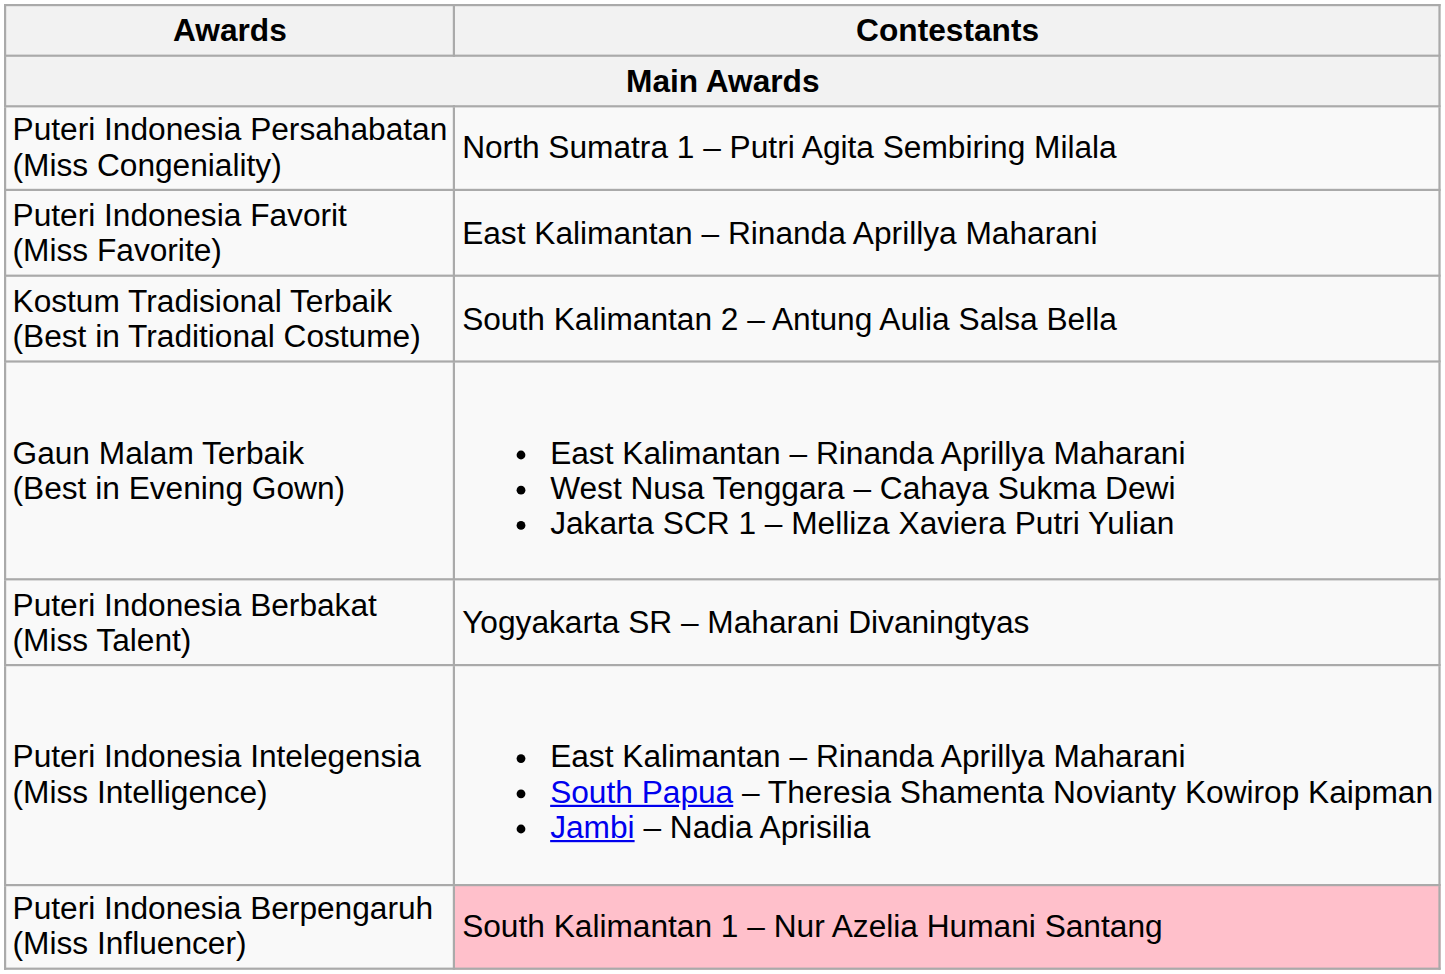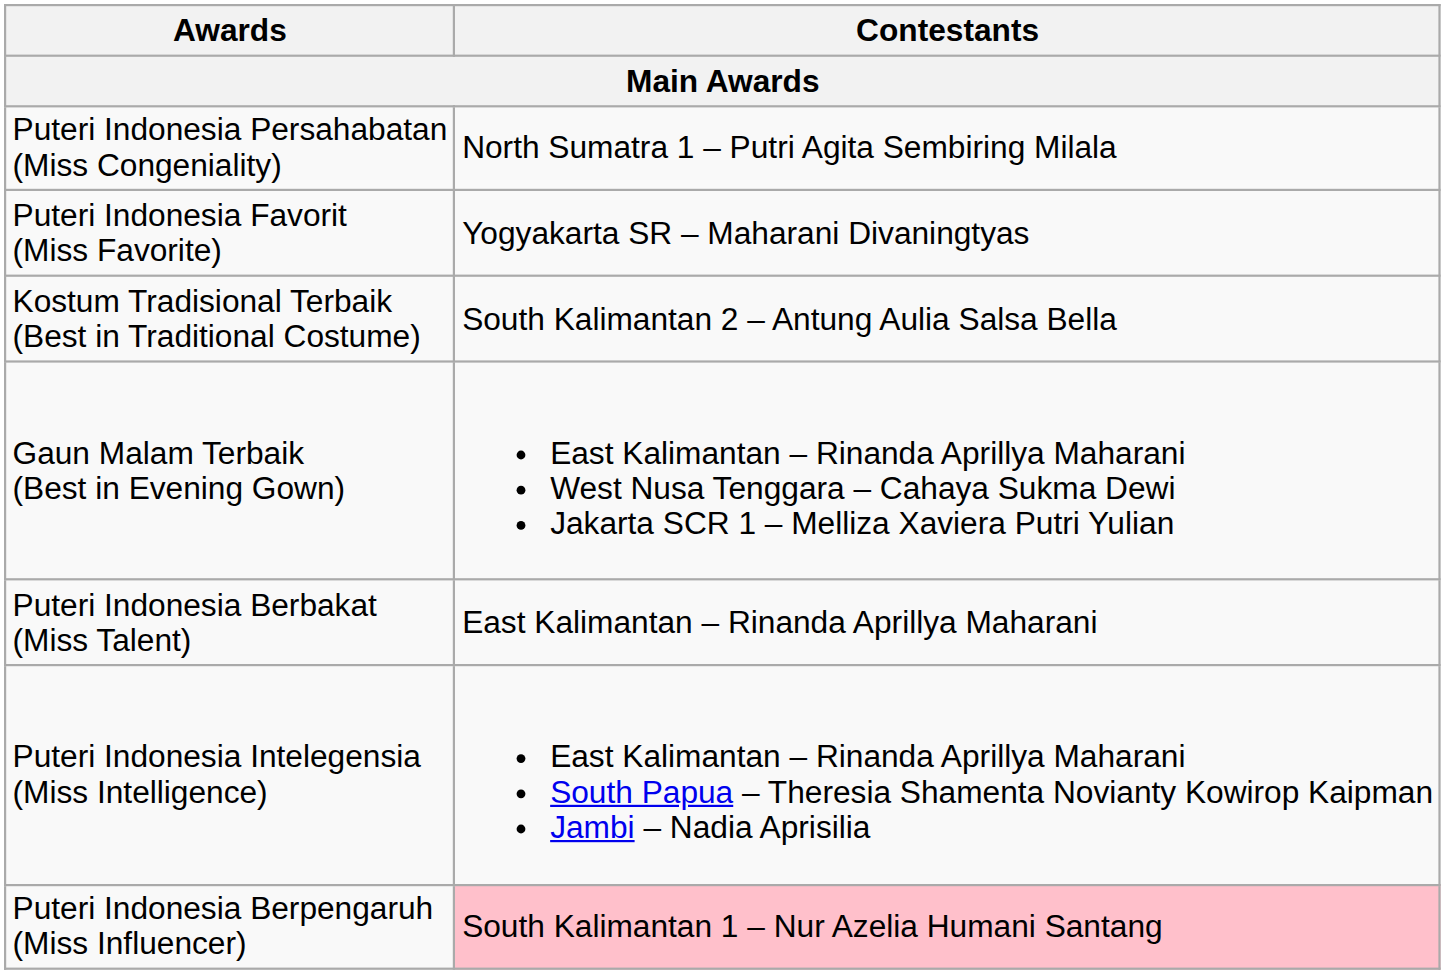Puteri Indonesia Favorit (Miss Favorite) | Contestants: East Kalimantan – Rinanda Aprillya Maharani -> Yogyakarta SR – Maharani Divaningtyas
Puteri Indonesia Berbakat (Miss Talent) | Contestants: Yogyakarta SR – Maharani Divaningtyas -> East Kalimantan – Rinanda Aprillya Maharani
